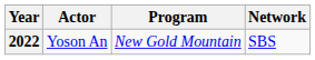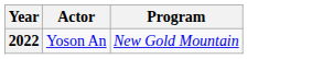- column: Network | SBS
